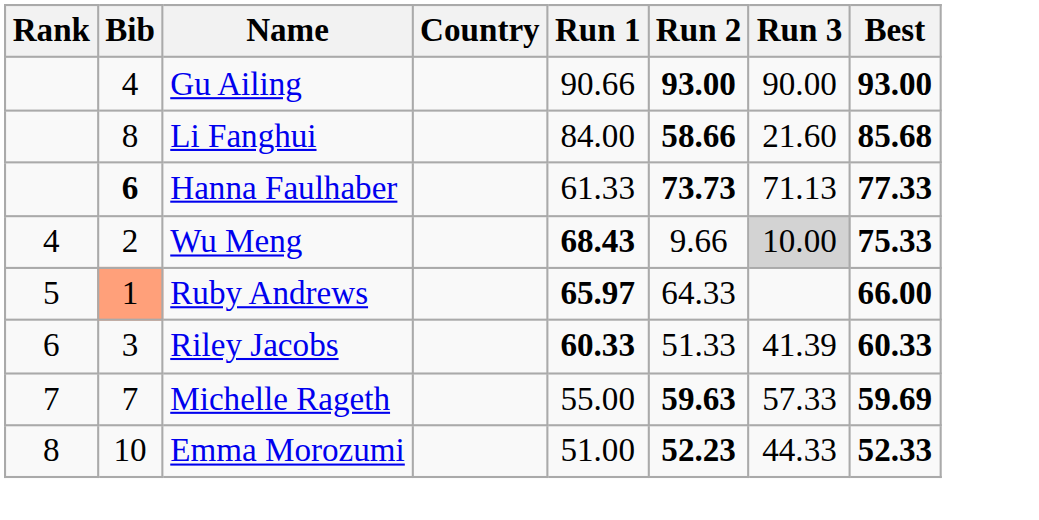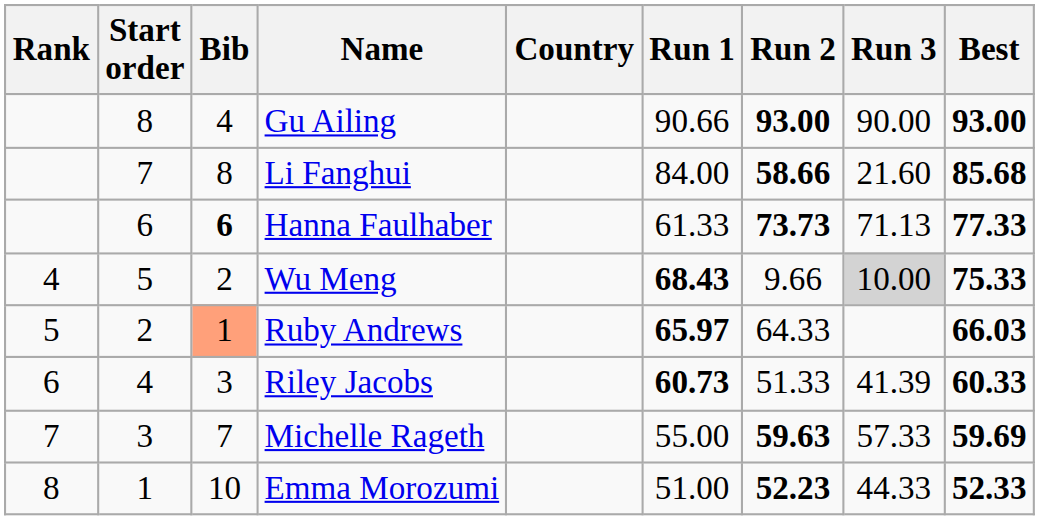+ column: Start order | 8 | 7 | 6 | 5 | 2 | 4 | 3 | 1
Ruby Andrews | Best: 66.00 -> 66.03
Riley Jacobs | Run 1: 60.33 -> 60.73
